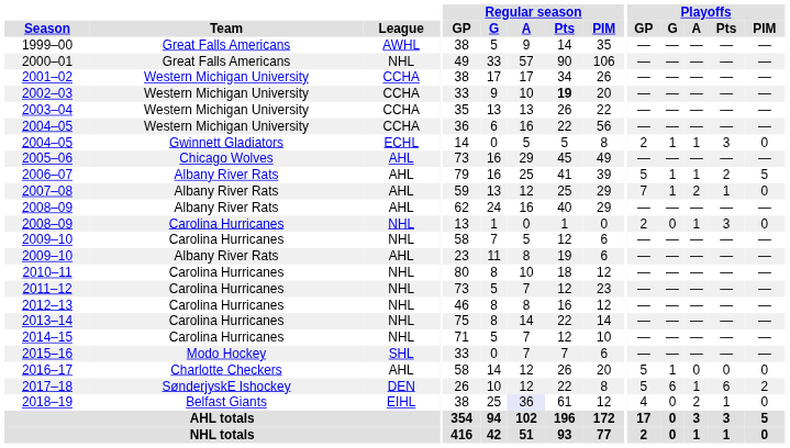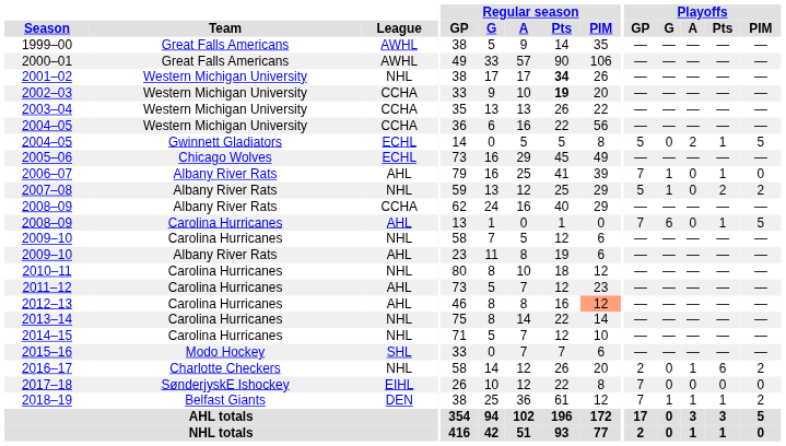2000–01 | League: NHL -> AWHL
2001–02 | League: CCHA -> NHL
2001–02 | Regular season / Pts: normal -> bold
2004–05 / Gwinnett Gladiators | Playoffs / GP: 2 -> 5
2004–05 / Gwinnett Gladiators | Playoffs / G: 1 -> 0
2004–05 / Gwinnett Gladiators | Playoffs / A: 1 -> 2
2004–05 / Gwinnett Gladiators | Playoffs / Pts: 3 -> 1
2004–05 / Gwinnett Gladiators | Playoffs / PIM: 0 -> 5
2005–06 | League: AHL -> ECHL
2006–07 | Playoffs / GP: 5 -> 7
2006–07 | Playoffs / A: 1 -> 0
2006–07 | Playoffs / Pts: 2 -> 1
2006–07 | Playoffs / PIM: 5 -> 0
2007–08 | League: AHL -> NHL
2007–08 | Playoffs / GP: 7 -> 5
2007–08 | Playoffs / A: 2 -> 0
2007–08 | Playoffs / Pts: 1 -> 2
2007–08 | Playoffs / PIM: 0 -> 2
2008–09 / Albany River Rats | League: AHL -> CCHA
2008–09 / Carolina Hurricanes | League: NHL -> AHL
2008–09 / Carolina Hurricanes | Playoffs / GP: 2 -> 7
2008–09 / Carolina Hurricanes | Playoffs / G: 0 -> 6
2008–09 / Carolina Hurricanes | Playoffs / A: 1 -> 0
2008–09 / Carolina Hurricanes | Playoffs / Pts: 3 -> 1
2008–09 / Carolina Hurricanes | Playoffs / PIM: 0 -> 5
2011–12 | League: NHL -> AHL
2012–13 | League: NHL -> AHL
2012–13 | Regular season / PIM: no background -> lightsalmon background
2016–17 | League: AHL -> NHL
2016–17 | Playoffs / GP: 5 -> 2
2016–17 | Playoffs / G: 1 -> 0
2016–17 | Playoffs / A: 0 -> 1
2016–17 | Playoffs / Pts: 0 -> 6
2016–17 | Playoffs / PIM: 0 -> 2
2017–18 | League: DEN -> EIHL
2017–18 | Playoffs / GP: 5 -> 7
2017–18 | Playoffs / G: 6 -> 0
2017–18 | Playoffs / A: 1 -> 0
2017–18 | Playoffs / Pts: 6 -> 0
2017–18 | Playoffs / PIM: 2 -> 0
2018–19 | League: EIHL -> DEN
2018–19 | Regular season / A: lavender background -> no background
2018–19 | Playoffs / GP: 4 -> 7
2018–19 | Playoffs / G: 0 -> 1
2018–19 | Playoffs / A: 2 -> 1
2018–19 | Playoffs / PIM: 0 -> 2
